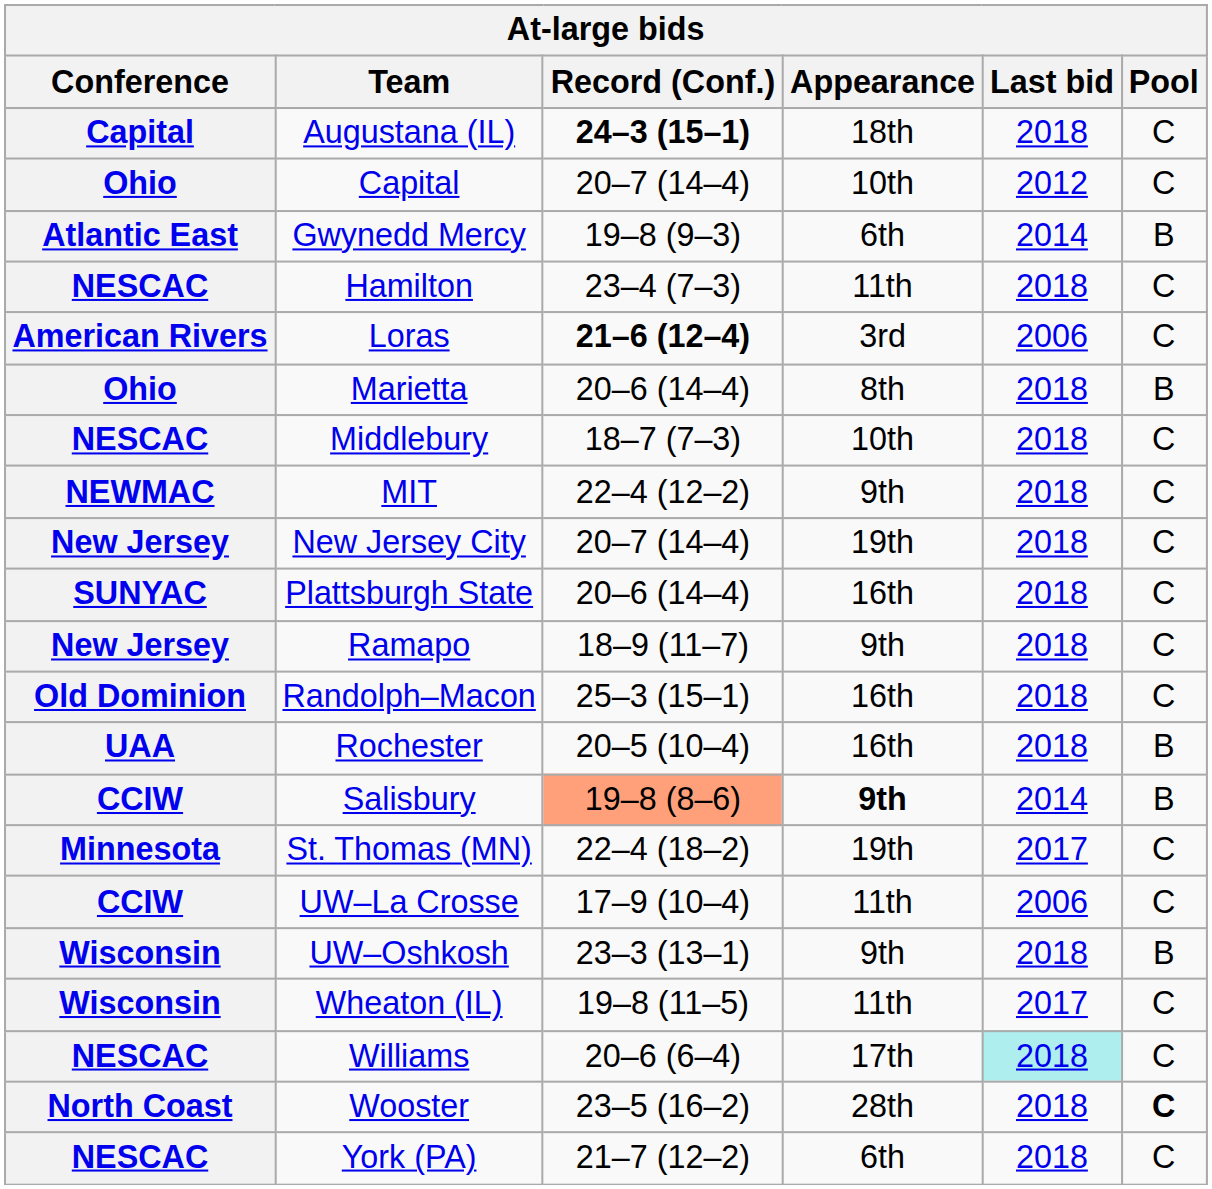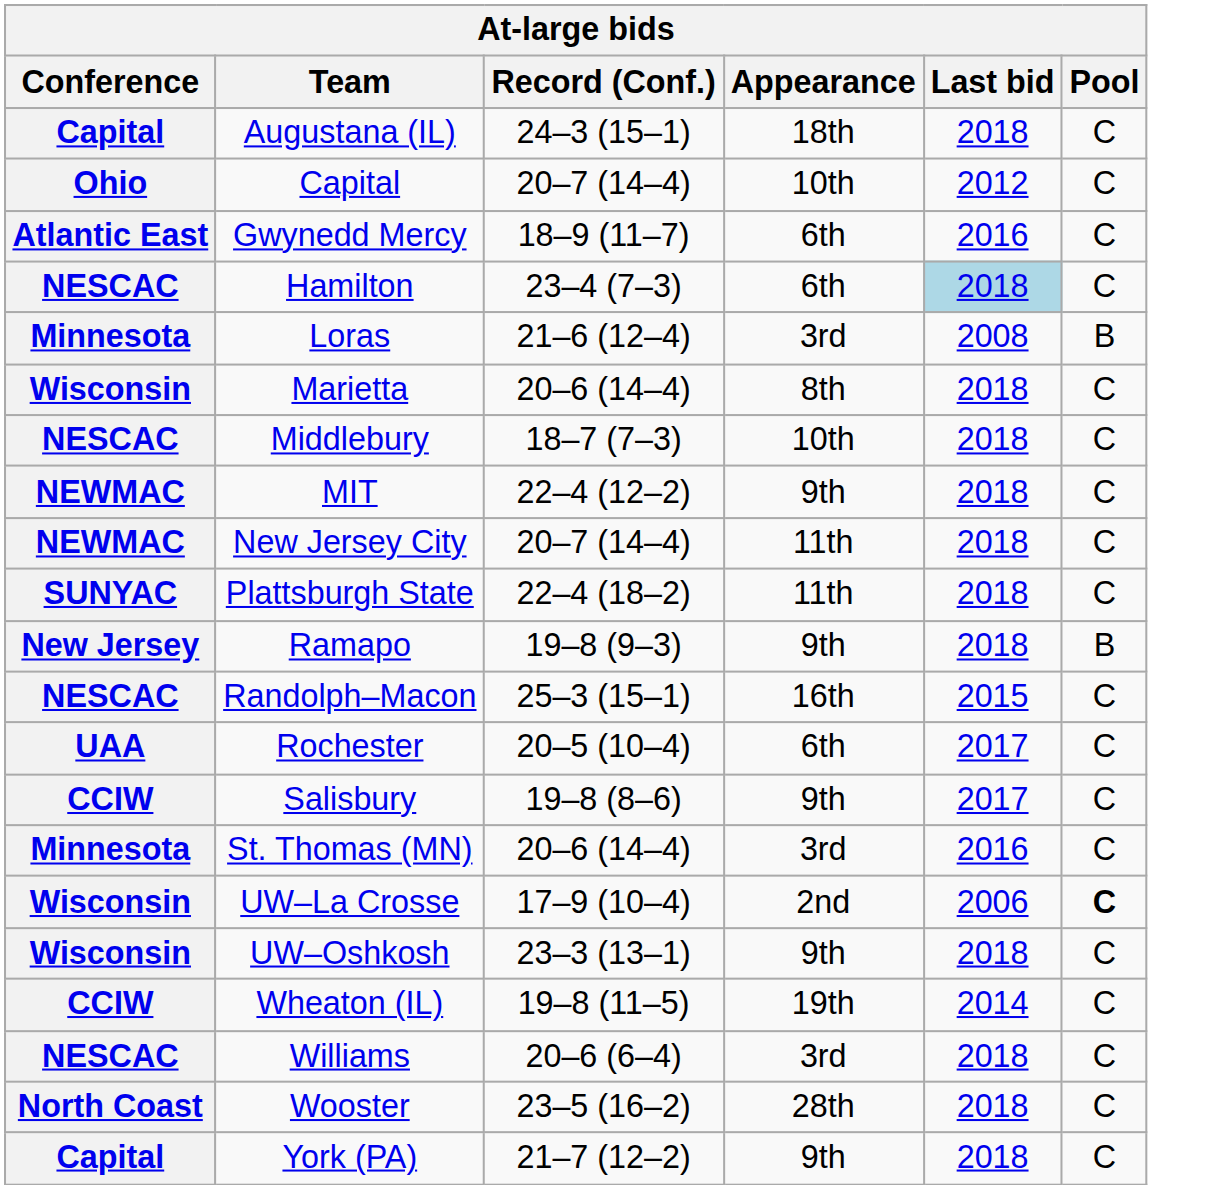Augustana (IL) | Record (Conf.): bold -> normal
Gwynedd Mercy | Record (Conf.): 19–8 (9–3) -> 18–9 (11–7)
Gwynedd Mercy | Last bid: 2014 -> 2016
Gwynedd Mercy | Pool: B -> C
Hamilton | Appearance: 11th -> 6th
Hamilton | Last bid: no background -> lightblue background
Loras | Conference: American Rivers -> Minnesota
Loras | Record (Conf.): bold -> normal
Loras | Last bid: 2006 -> 2008
Loras | Pool: C -> B
Marietta | Conference: Ohio -> Wisconsin
Marietta | Pool: B -> C
New Jersey City | Conference: New Jersey -> NEWMAC
New Jersey City | Appearance: 19th -> 11th
Plattsburgh State | Record (Conf.): 20–6 (14–4) -> 22–4 (18–2)
Plattsburgh State | Appearance: 16th -> 11th
Ramapo | Record (Conf.): 18–9 (11–7) -> 19–8 (9–3)
Ramapo | Pool: C -> B
Randolph–Macon | Conference: Old Dominion -> NESCAC
Randolph–Macon | Last bid: 2018 -> 2015
Rochester | Appearance: 16th -> 6th
Rochester | Last bid: 2018 -> 2017
Rochester | Pool: B -> C
Salisbury | Record (Conf.): lightsalmon background -> no background
Salisbury | Appearance: bold -> normal
Salisbury | Last bid: 2014 -> 2017
Salisbury | Pool: B -> C
St. Thomas (MN) | Record (Conf.): 22–4 (18–2) -> 20–6 (14–4)
St. Thomas (MN) | Appearance: 19th -> 3rd
St. Thomas (MN) | Last bid: 2017 -> 2016
UW–La Crosse | Conference: CCIW -> Wisconsin
UW–La Crosse | Appearance: 11th -> 2nd
UW–La Crosse | Pool: normal -> bold
UW–Oshkosh | Pool: B -> C
Wheaton (IL) | Conference: Wisconsin -> CCIW
Wheaton (IL) | Appearance: 11th -> 19th
Wheaton (IL) | Last bid: 2017 -> 2014
Williams | Appearance: 17th -> 3rd
Williams | Last bid: paleturquoise background -> no background
Wooster | Pool: bold -> normal
York (PA) | Conference: NESCAC -> Capital
York (PA) | Appearance: 6th -> 9th
